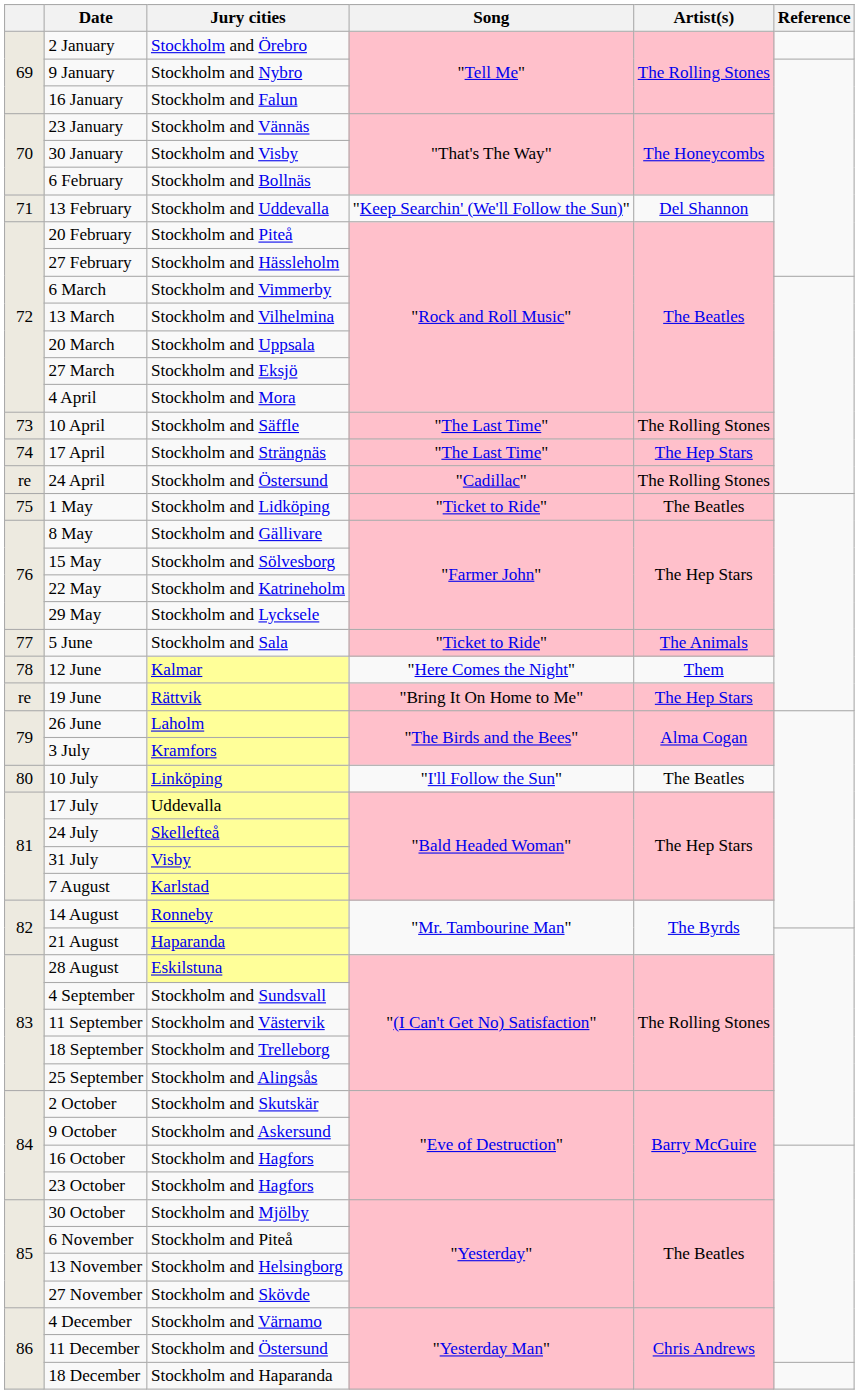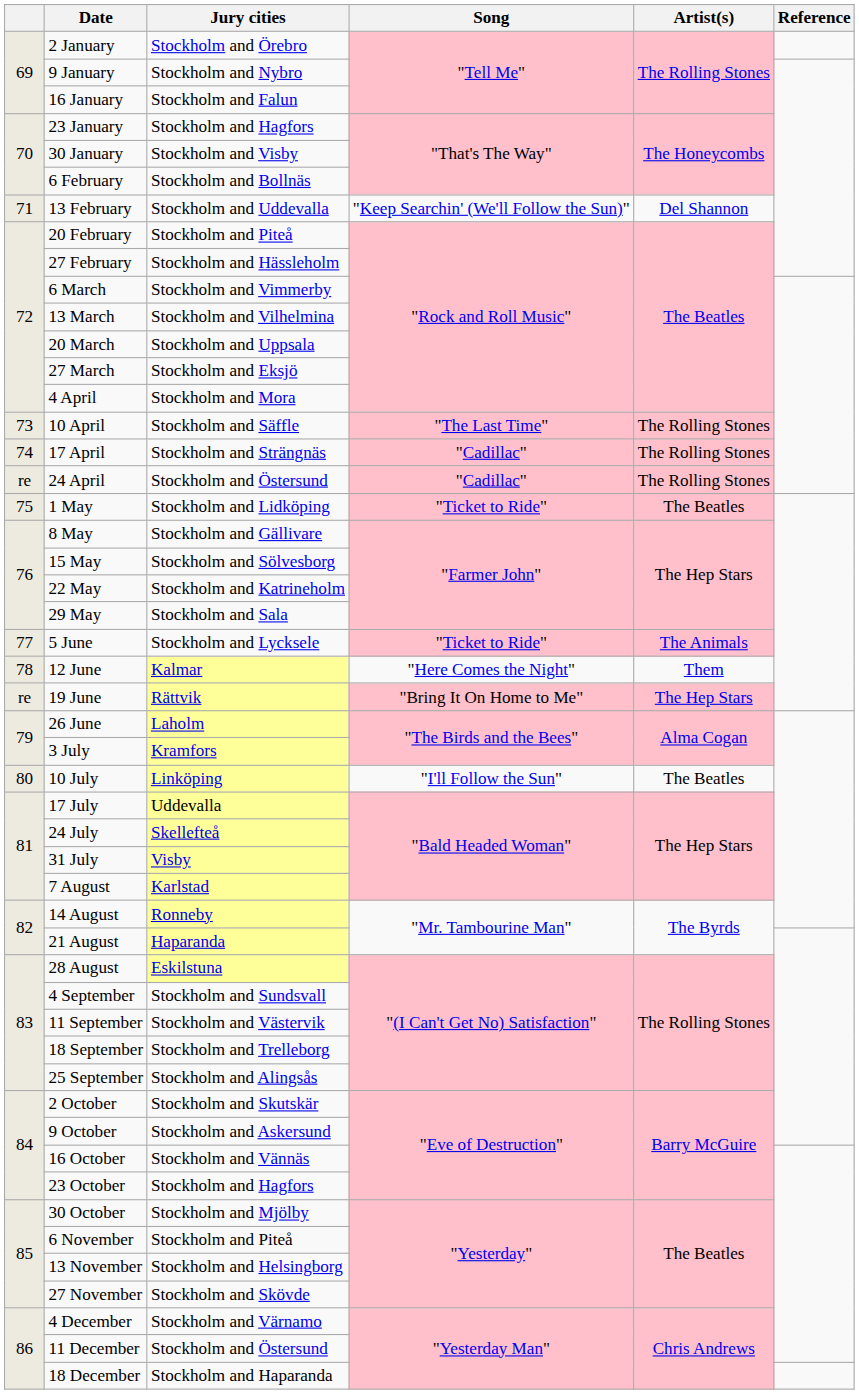23 January | Jury cities: Stockholm and Vännäs -> Stockholm and Hagfors
17 April | Song: "The Last Time" -> "Cadillac"
17 April | Artist(s): The Hep Stars -> The Rolling Stones
29 May | Jury cities: Stockholm and Lycksele -> Stockholm and Sala
5 June | Jury cities: Stockholm and Sala -> Stockholm and Lycksele
16 October | Jury cities: Stockholm and Hagfors -> Stockholm and Vännäs
